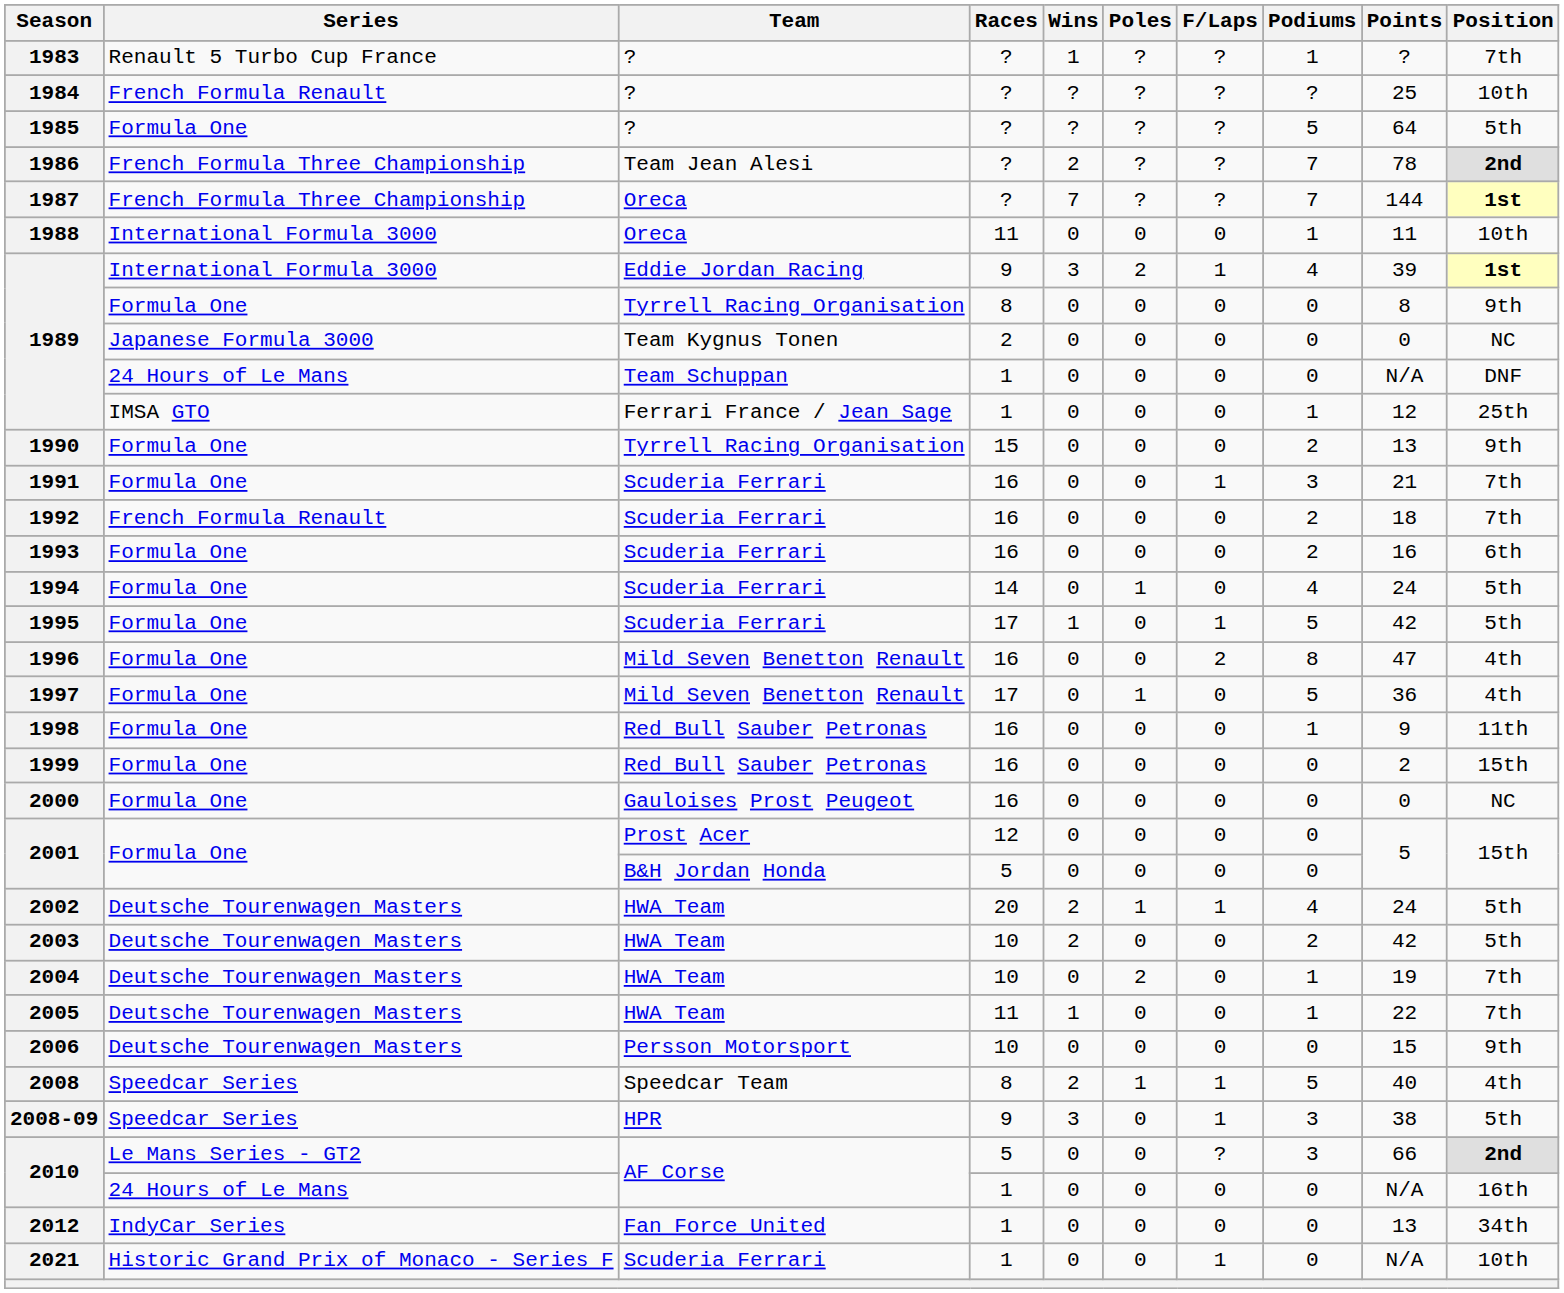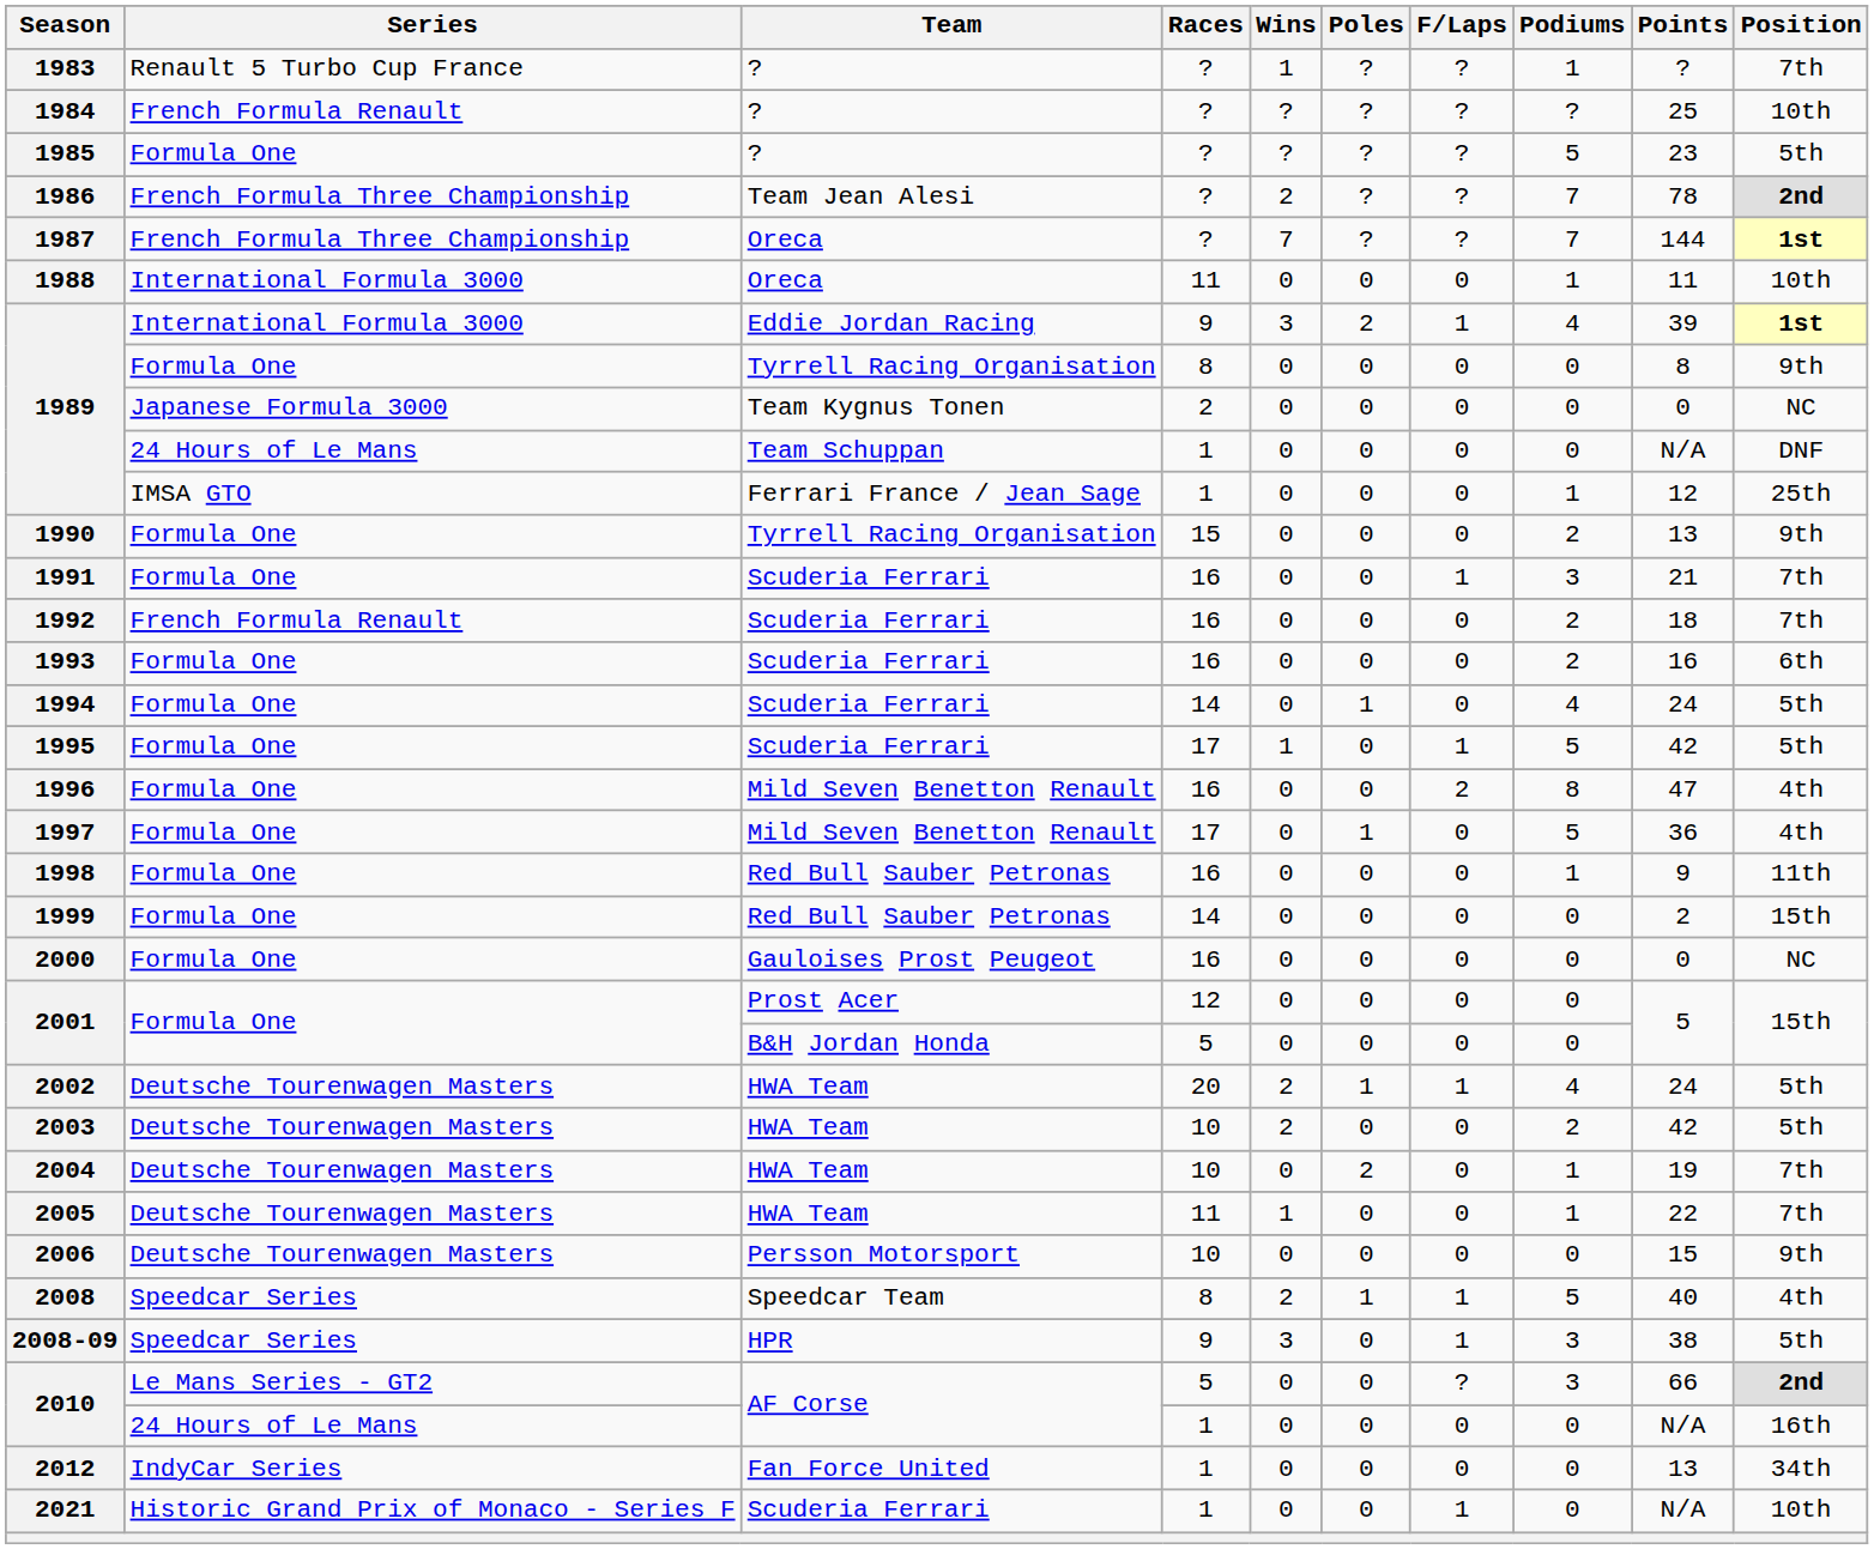1985 | Points: 64 -> 23
1999 | Races: 16 -> 14
